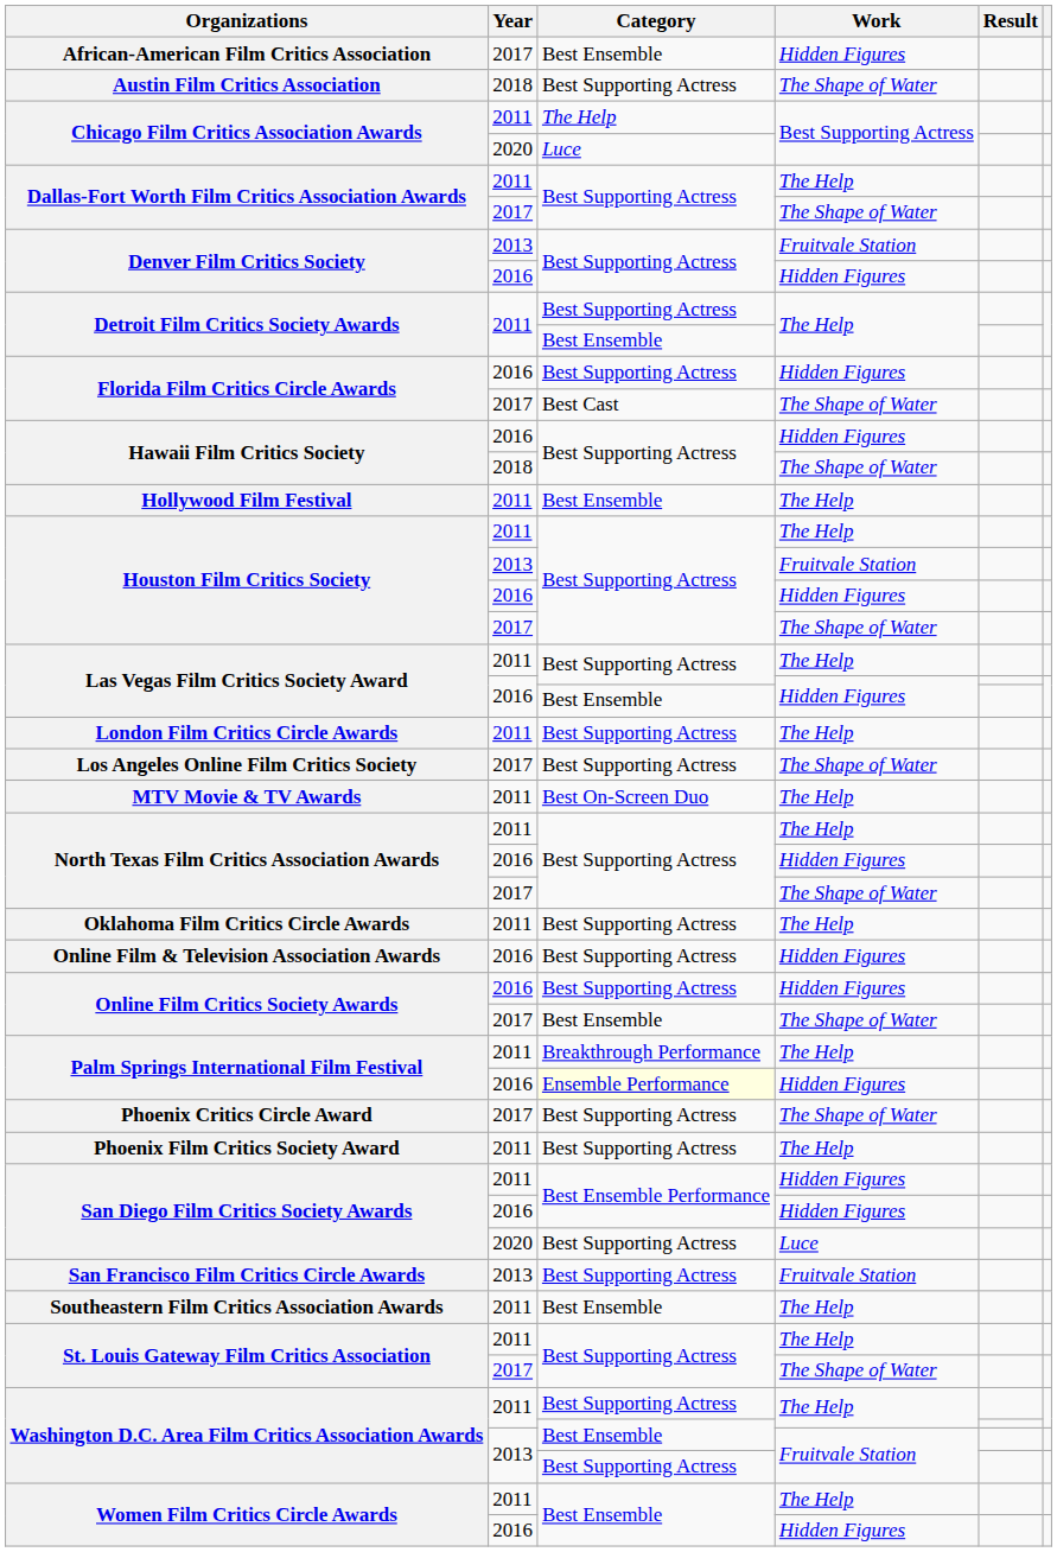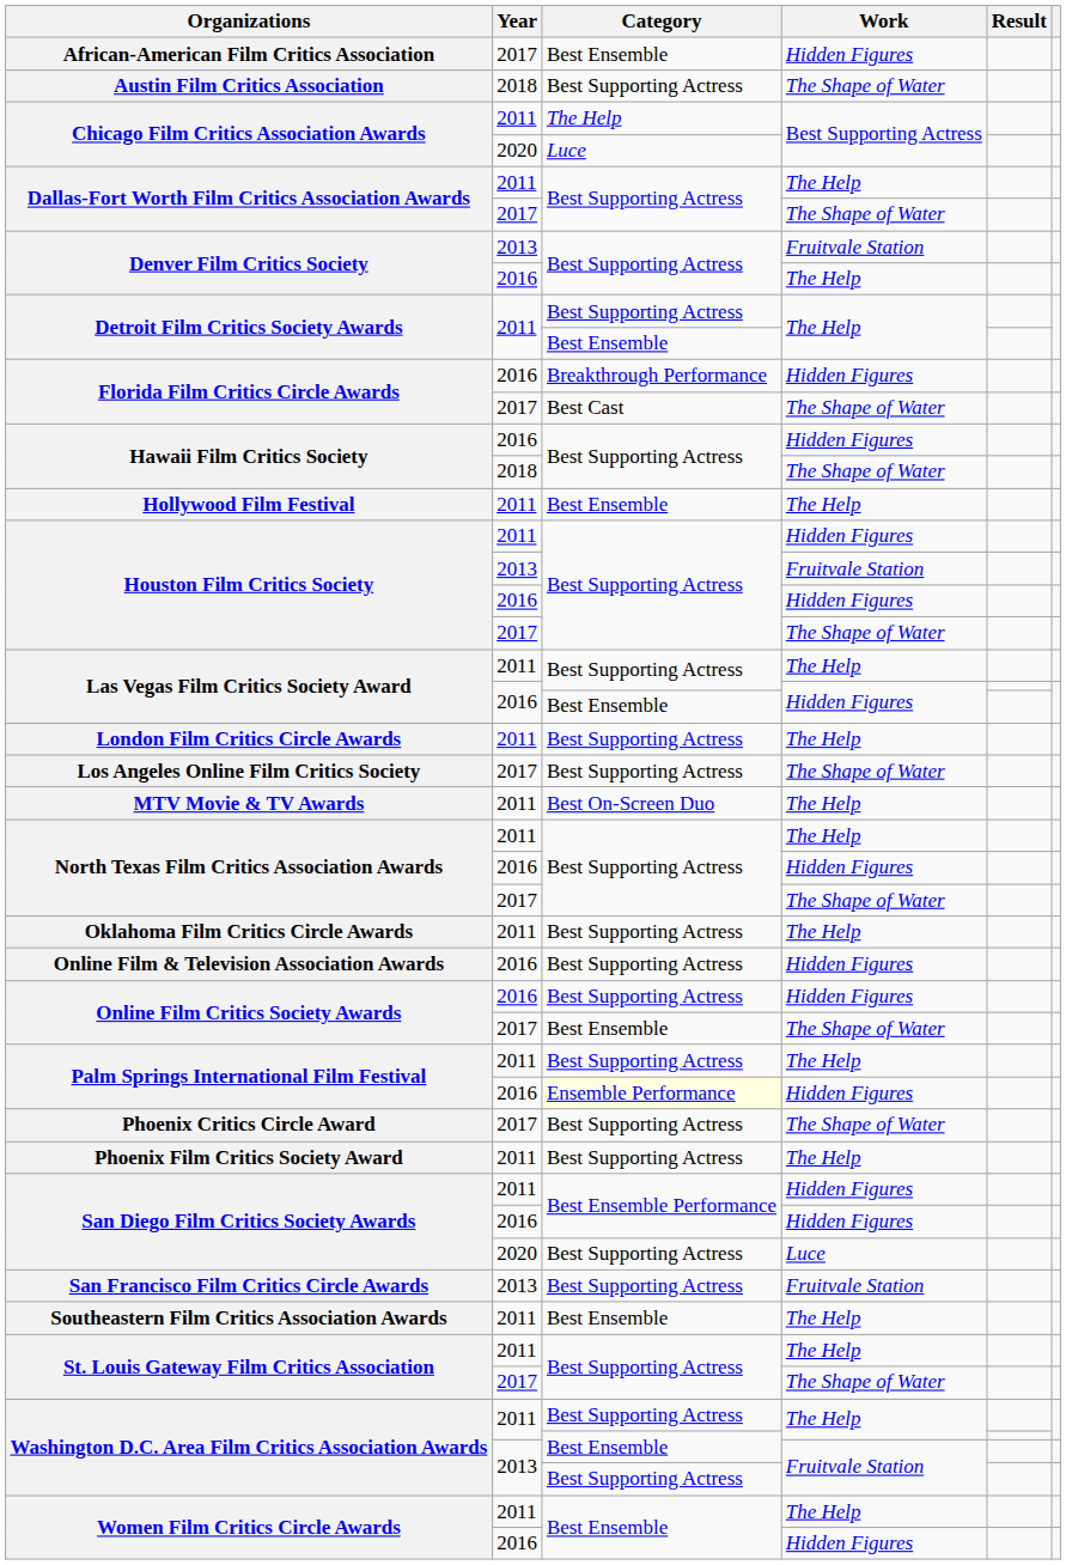Denver Film Critics Society / 2016 | Work: Hidden Figures -> The Help
Florida Film Critics Circle Awards / 2016 | Category: Best Supporting Actress -> Breakthrough Performance
Houston Film Critics Society / 2011 | Work: The Help -> Hidden Figures
Palm Springs International Film Festival / 2011 | Category: Breakthrough Performance -> Best Supporting Actress
